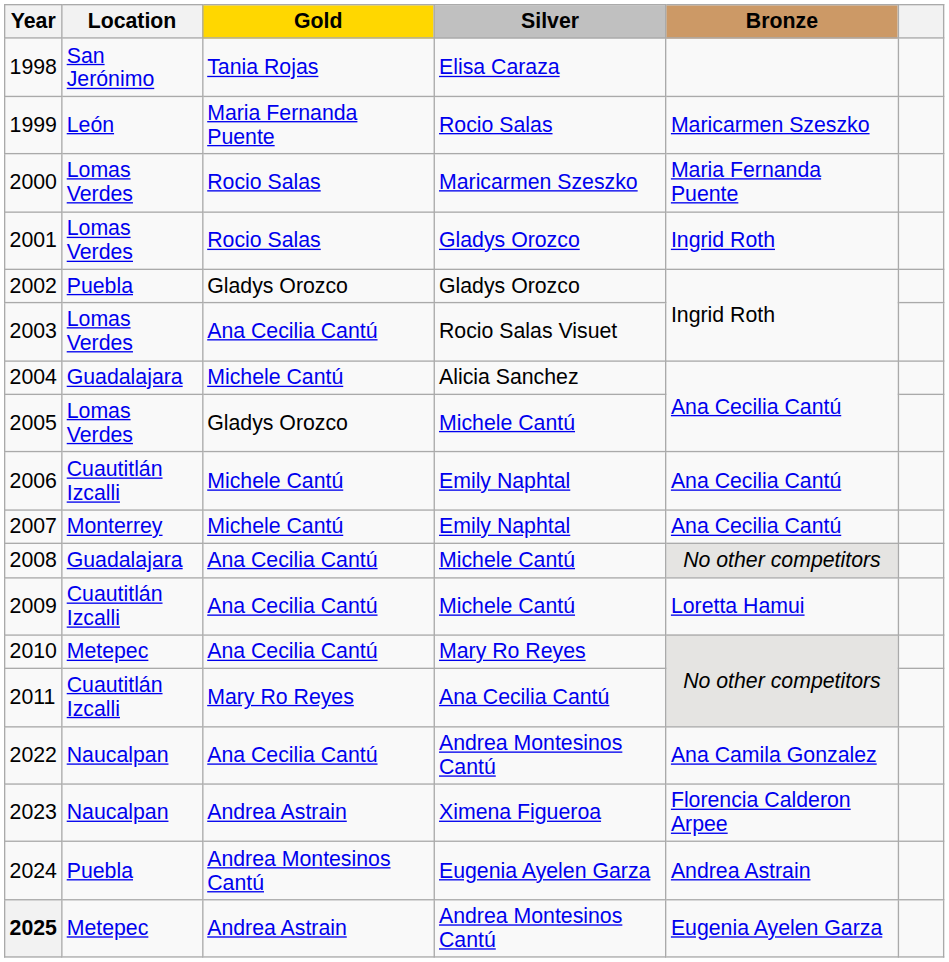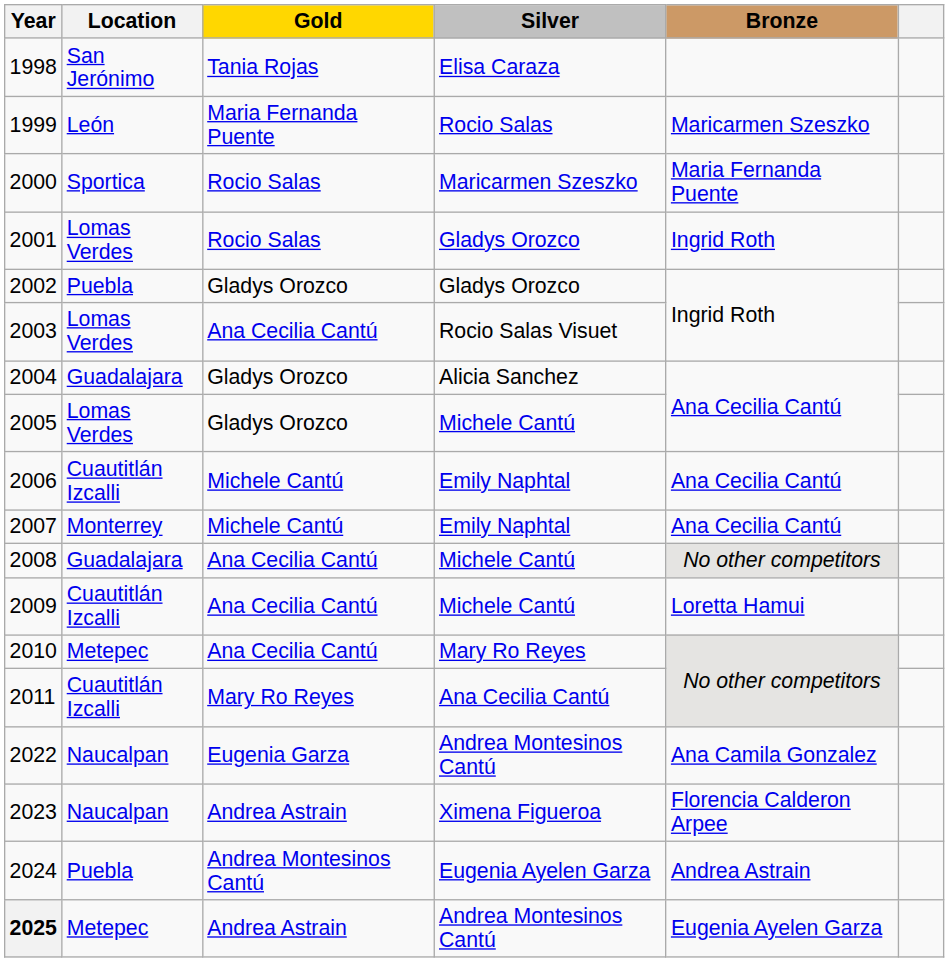2000 | Location: Lomas Verdes -> Sportica
2004 | Gold: Michele Cantú -> Gladys Orozco
2022 | Gold: Ana Cecilia Cantú -> Eugenia Garza
